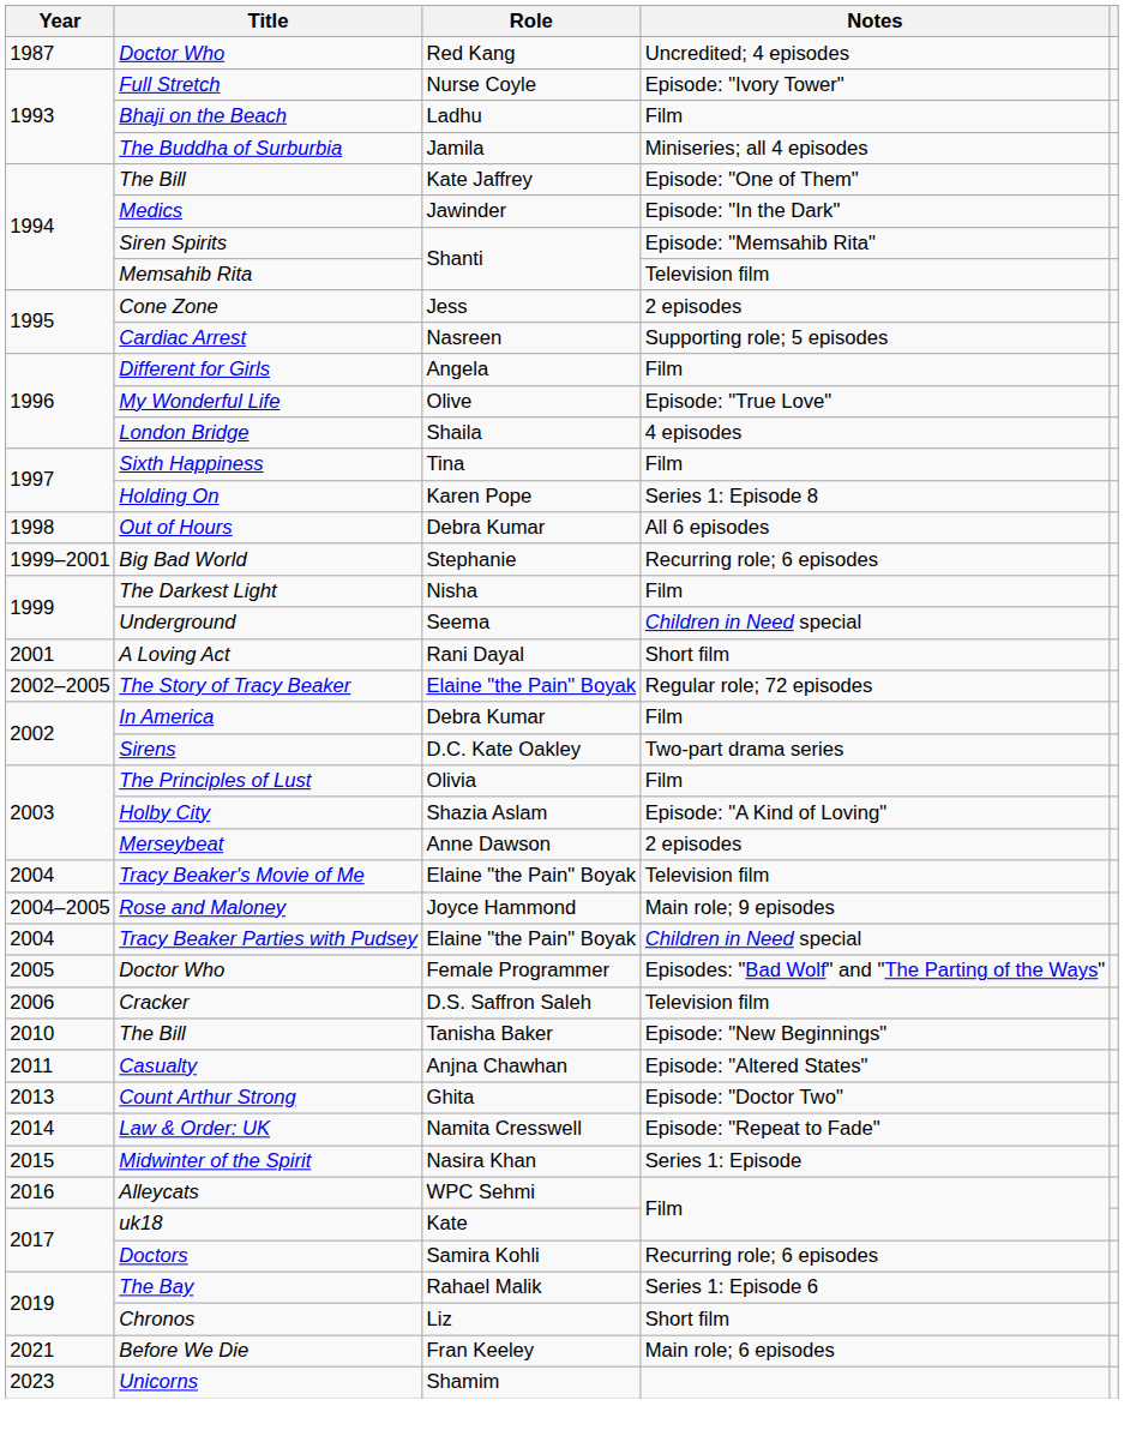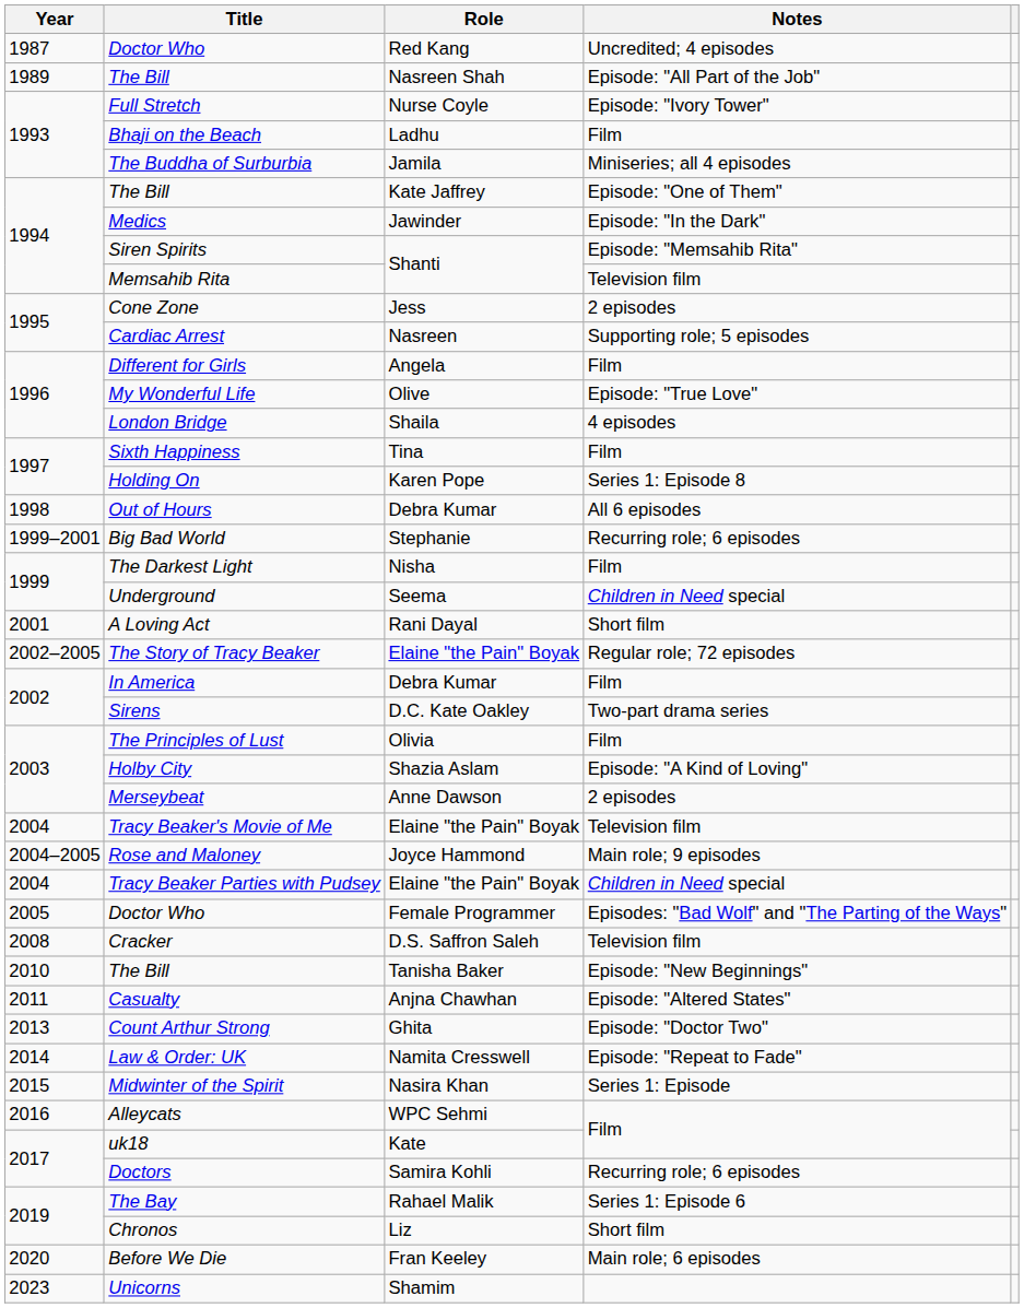+ row: 1989 | The Bill | Nasreen Shah | Episode: "All Part of the Job"
Cracker | Year: 2006 -> 2008
Before We Die | Year: 2021 -> 2020
